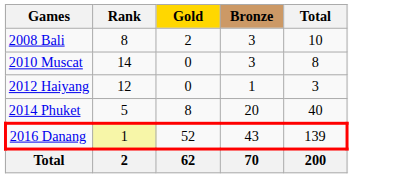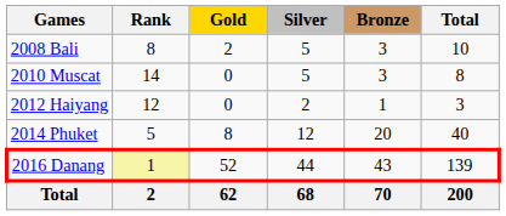+ column: Silver | 5 | 5 | 2 | 12 | 44 | 68
